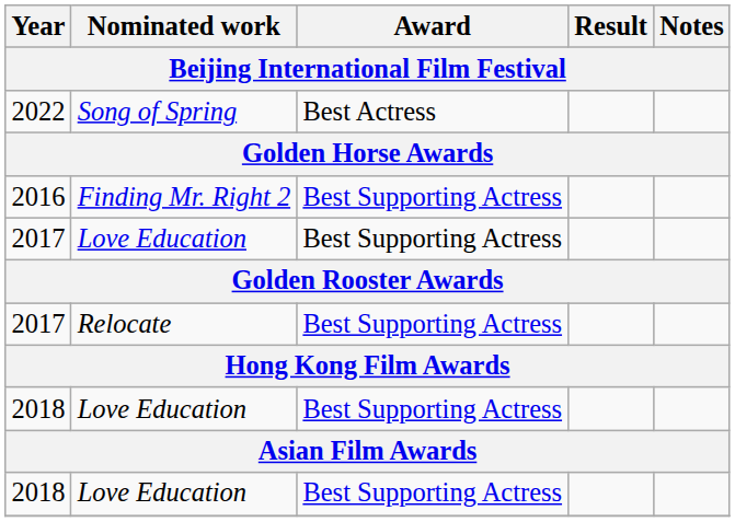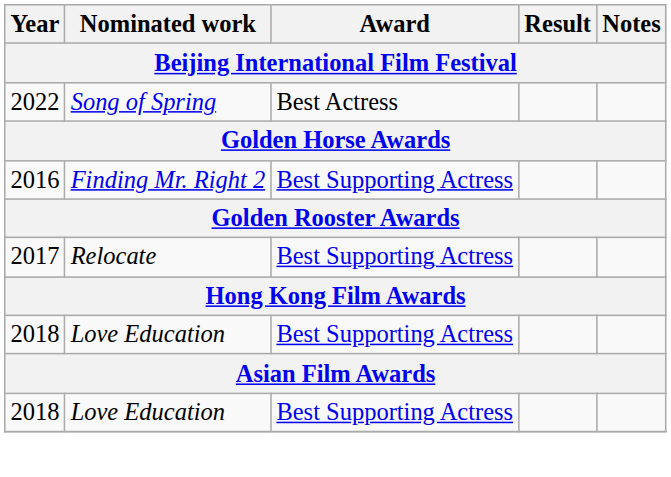- row: 2017 | Love Education | Best Supporting Actress
